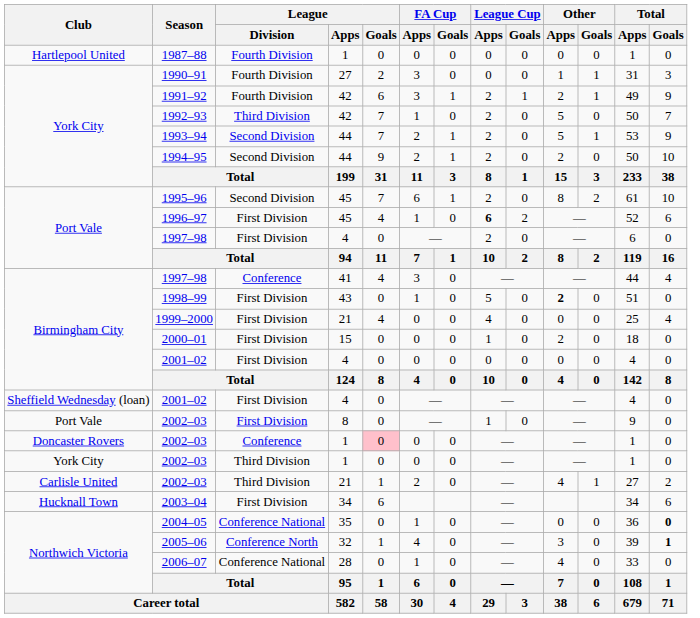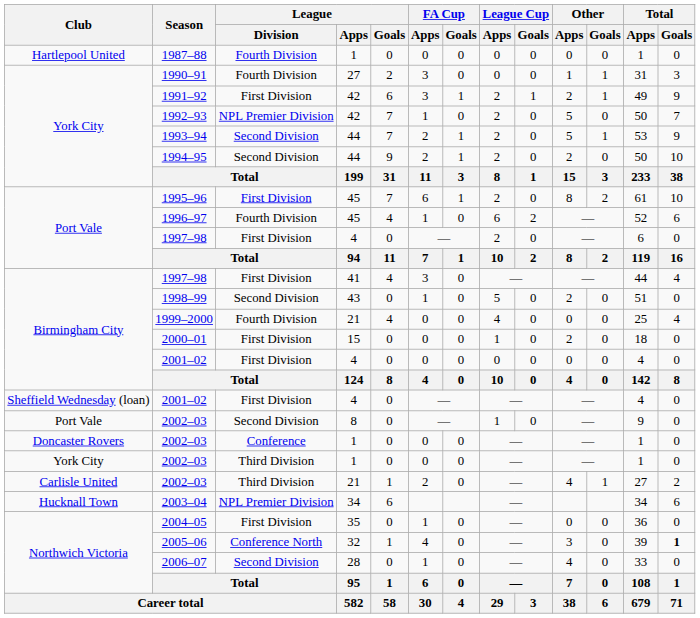1991–92 | League / Division: Fourth Division -> First Division
1992–93 | League / Division: Third Division -> NPL Premier Division
1995–96 | League / Division: Second Division -> First Division
1996–97 | League / Division: First Division -> Fourth Division
1996–97 | League Cup / Apps: bold -> normal
Birmingham City / 1997–98 | League / Division: Conference -> First Division
1998–99 | League / Division: First Division -> Second Division
1998–99 | Other / Apps: bold -> normal
1999–2000 | League / Division: First Division -> Fourth Division
Port Vale / 2002–03 | League / Division: First Division -> Second Division
Doncaster Rovers / 2002–03 | League / Goals: pink background -> no background
2003–04 | League / Division: First Division -> NPL Premier Division
2004–05 | League / Division: Conference National -> First Division
2004–05 | Total / Goals: bold -> normal
2006–07 | League / Division: Conference National -> Second Division
